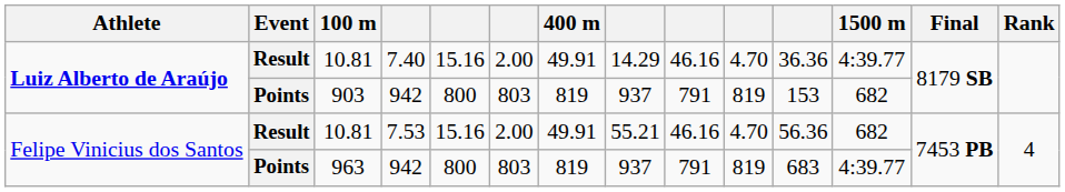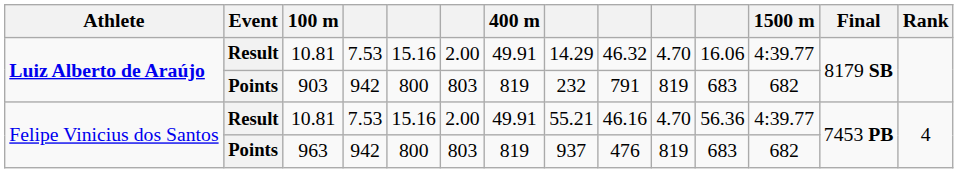Luiz Alberto de Araújo / Result | column 4: 7.40 -> 7.53
Luiz Alberto de Araújo / Result | column 9: 46.16 -> 46.32
Luiz Alberto de Araújo / Result | column 11: 36.36 -> 16.06
Luiz Alberto de Araújo / Points | column 8: 937 -> 232
Luiz Alberto de Araújo / Points | column 11: 153 -> 683
Felipe Vinicius dos Santos / Result | 1500 m: 682 -> 4:39.77
Felipe Vinicius dos Santos / Points | column 9: 791 -> 476
Felipe Vinicius dos Santos / Points | 1500 m: 4:39.77 -> 682
